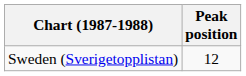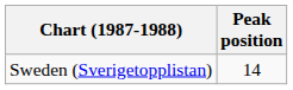Sweden (Sverigetopplistan) | Peak position: 12 -> 14
